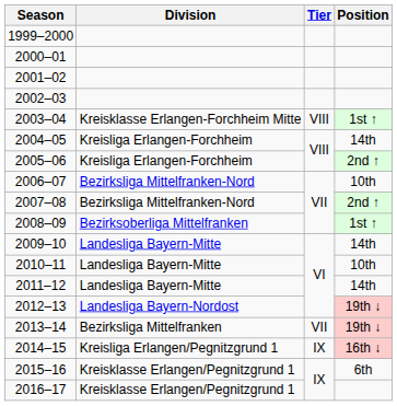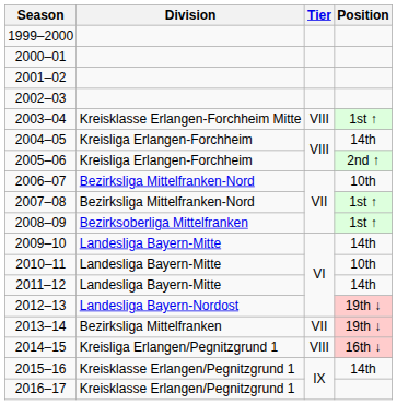2007–08 | Position: 2nd ↑ -> 1st ↑
2014–15 | Tier: IX -> VIII
2015–16 | Position: 6th -> 14th
